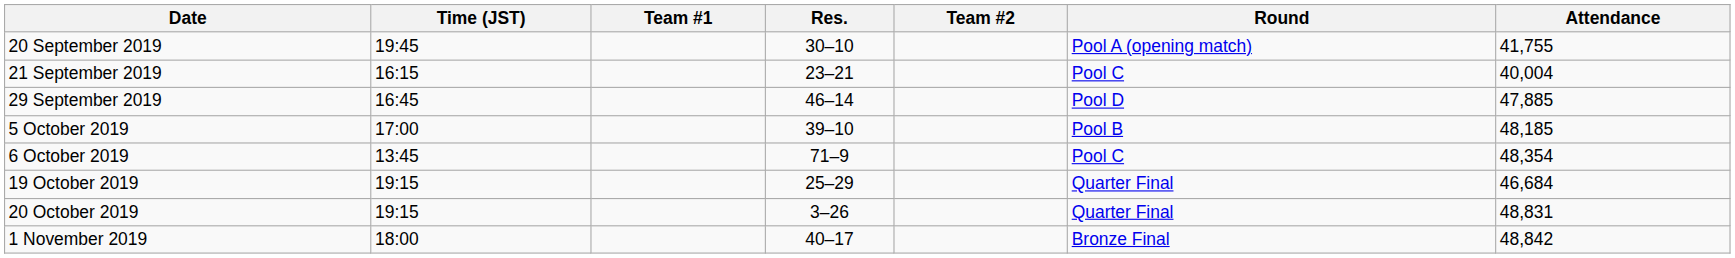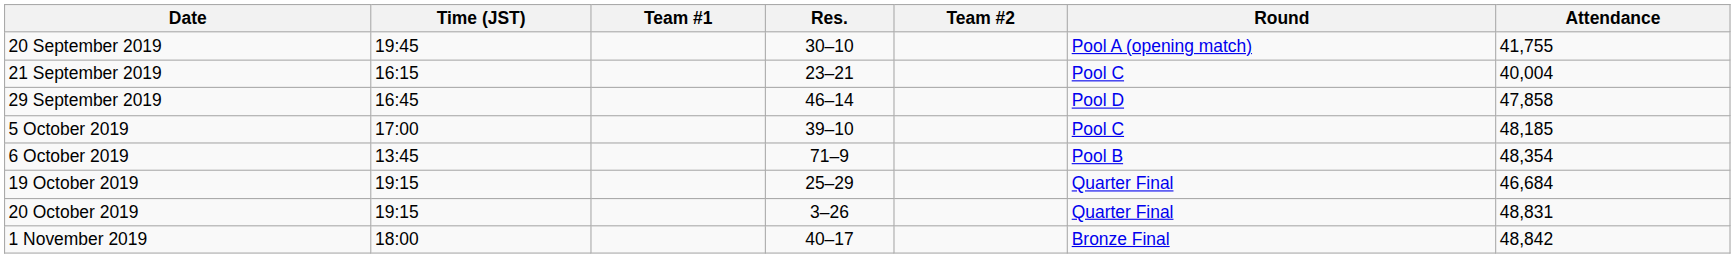29 September 2019 | Attendance: 47,885 -> 47,858
5 October 2019 | Round: Pool B -> Pool C
6 October 2019 | Round: Pool C -> Pool B
